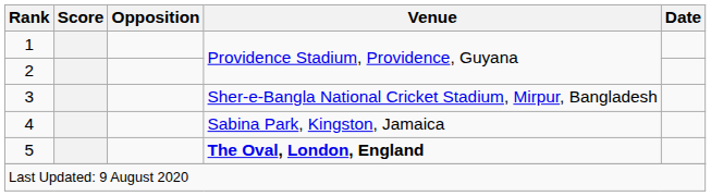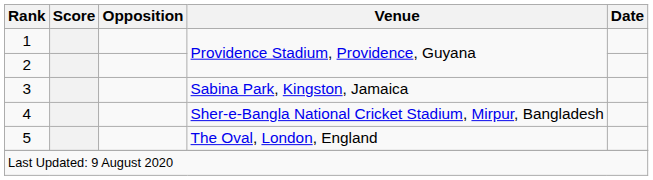3 | Venue: Sher-e-Bangla National Cricket Stadium, Mirpur, Bangladesh -> Sabina Park, Kingston, Jamaica
4 | Venue: Sabina Park, Kingston, Jamaica -> Sher-e-Bangla National Cricket Stadium, Mirpur, Bangladesh
5 | Venue: bold -> normal
